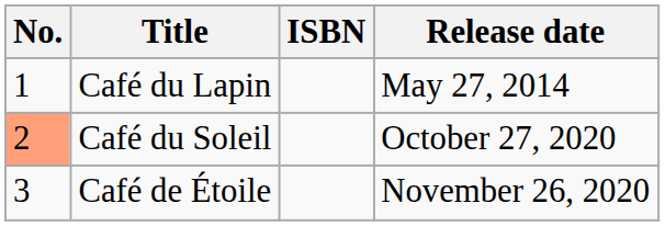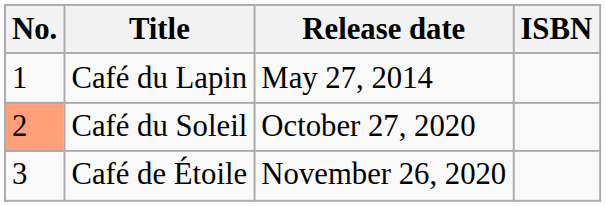columns swapped: Release date <-> ISBN
